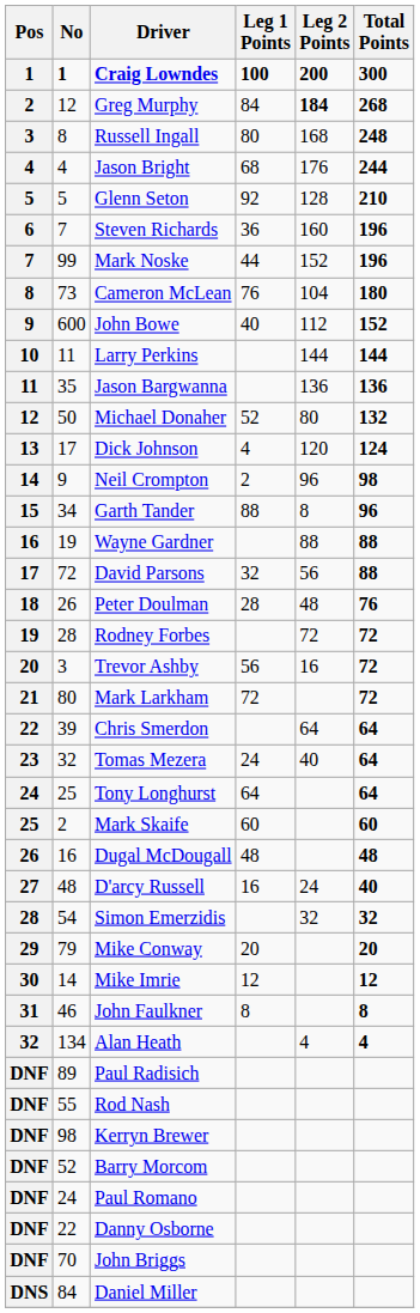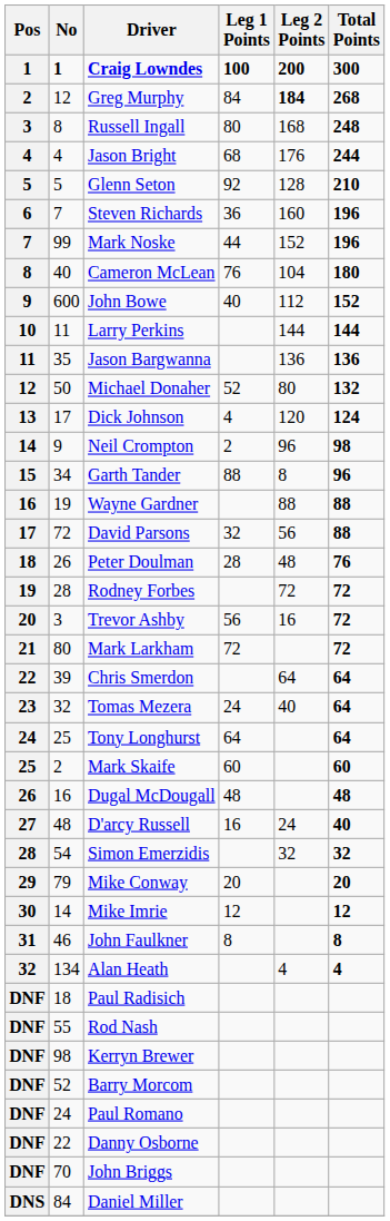Cameron McLean | No: 73 -> 40
Paul Radisich | No: 89 -> 18
